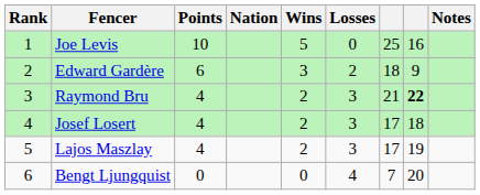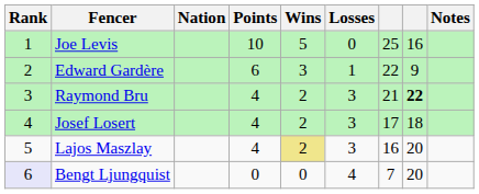columns swapped: Nation <-> Points
Edward Gardère | Losses: 2 -> 1
Edward Gardère | column 7: 18 -> 22
Lajos Maszlay | Wins: no background -> khaki background
Lajos Maszlay | column 7: 17 -> 16
Lajos Maszlay | column 8: 19 -> 20
Bengt Ljungquist | Rank: no background -> lavender background
